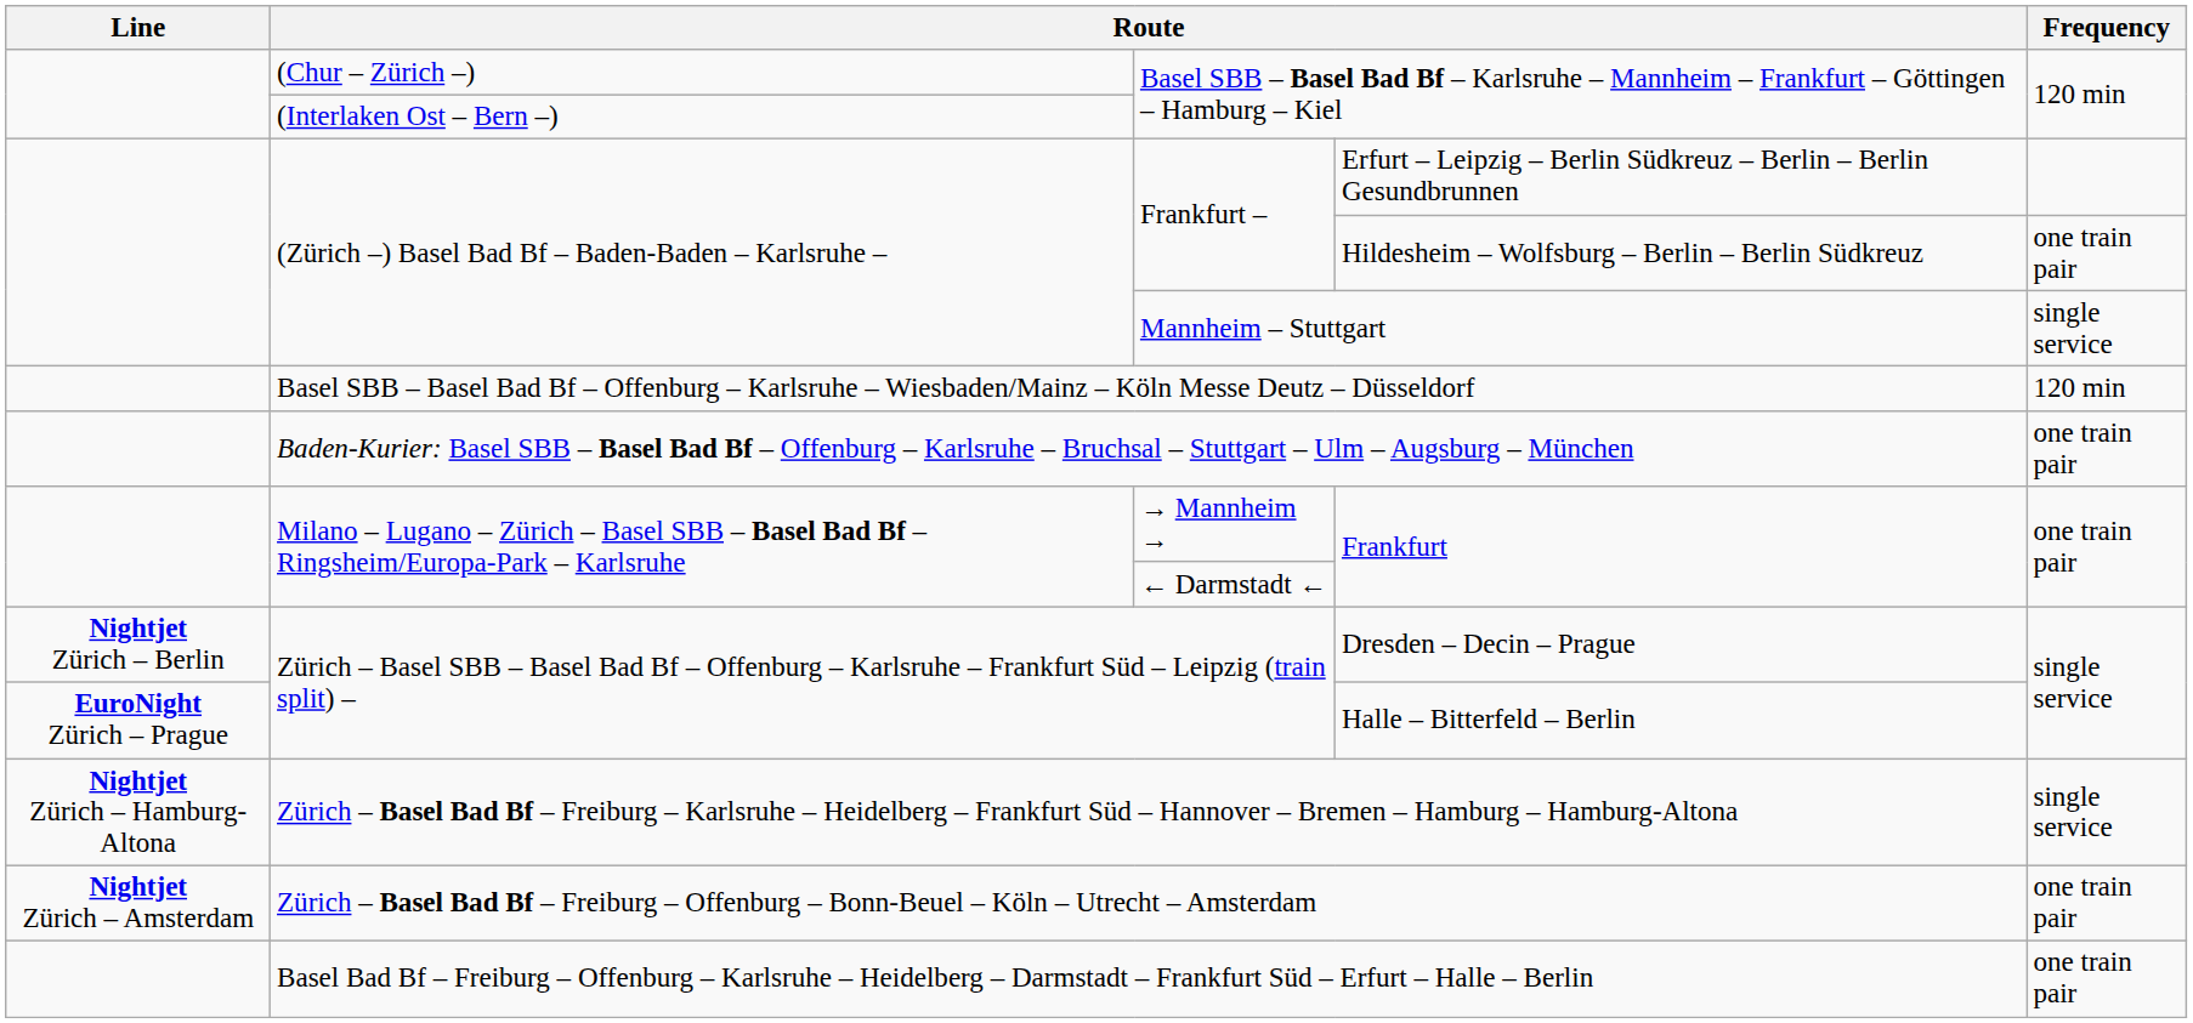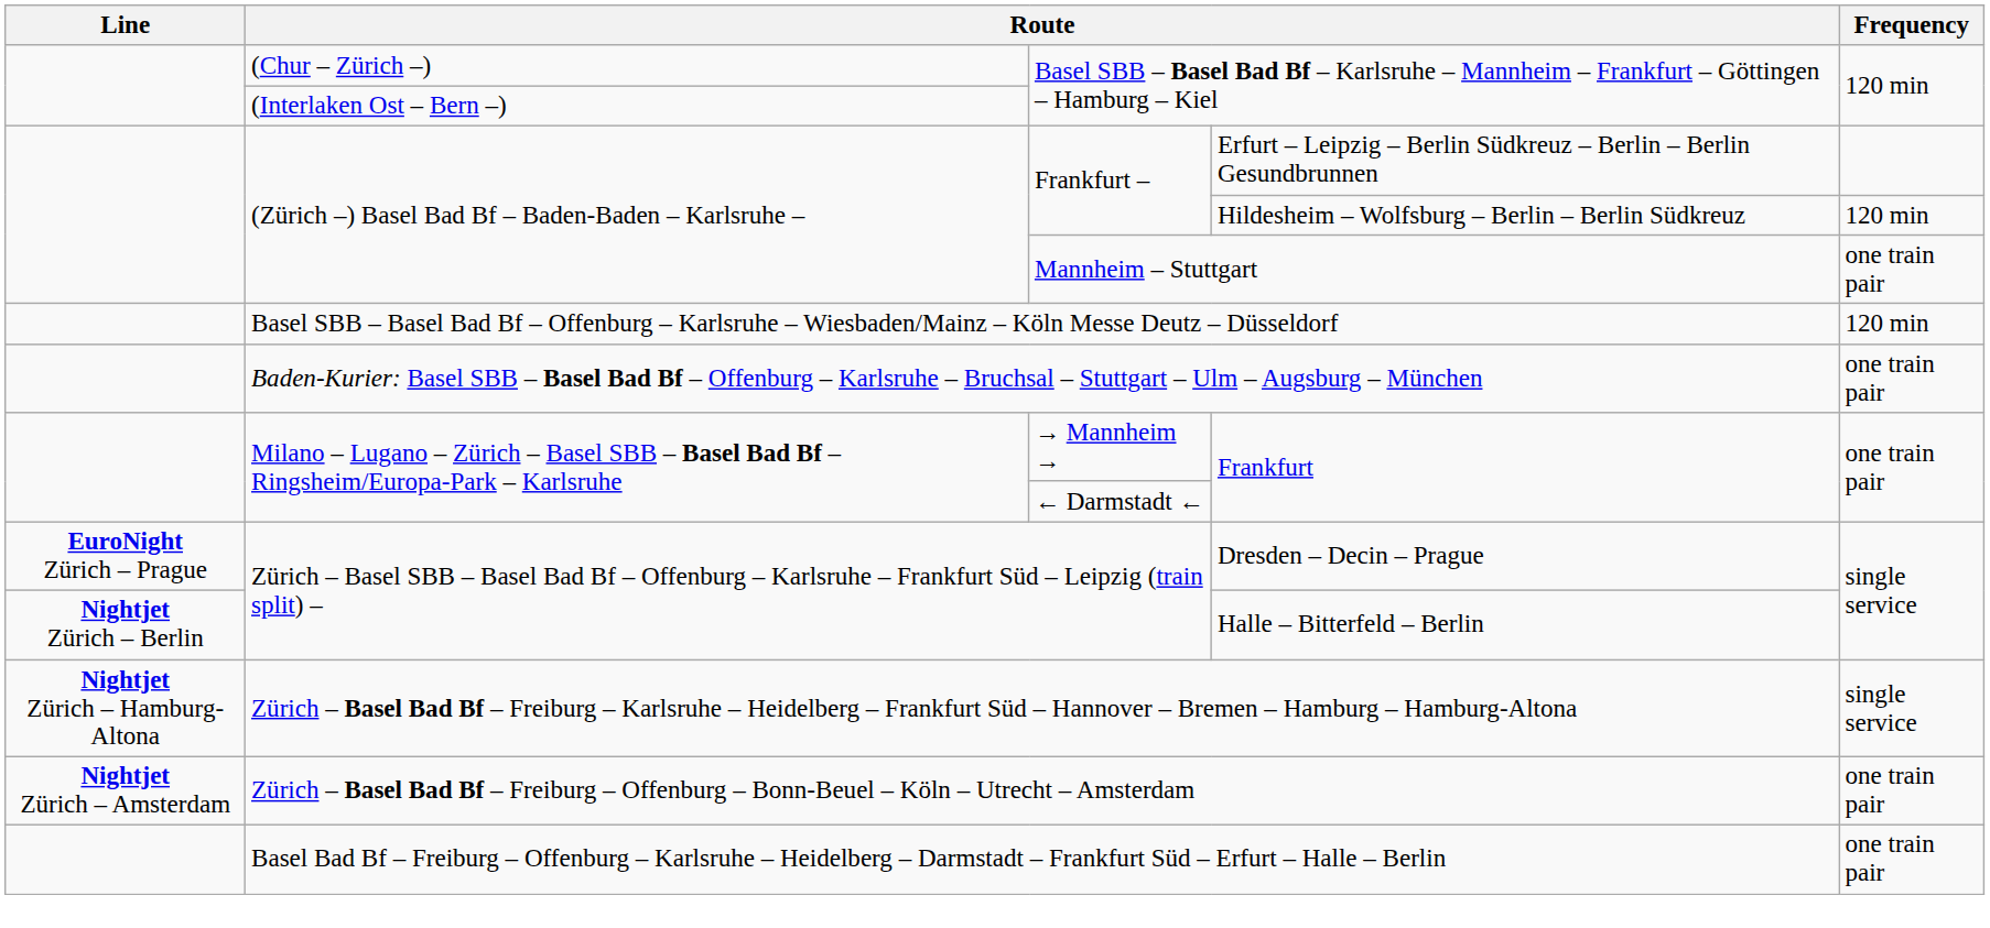Hildesheim – Wolfsburg – Berlin – Berlin Südkreuz | Frequency: one train pair -> 120 min
Mannheim – Stuttgart | Frequency: single service -> one train pair
Dresden – Decin – Prague | Line: Nightjet Zürich – Berlin -> EuroNight Zürich – Prague
Halle – Bitterfeld – Berlin | Line: EuroNight Zürich – Prague -> Nightjet Zürich – Berlin
